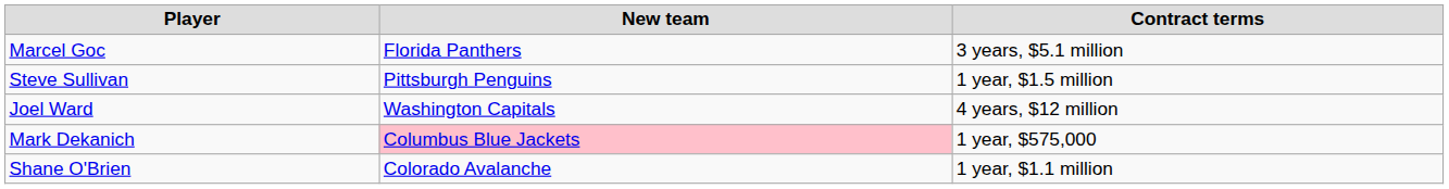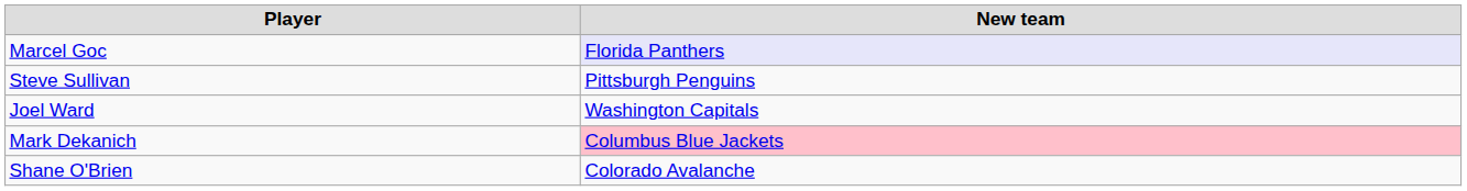- column: Contract terms | 3 years, $5.1 million | 1 year, $1.5 million | 4 years, $12 million | 1 year, $575,000 | 1 year, $1.1 million
Marcel Goc | New team: no background -> lavender background
